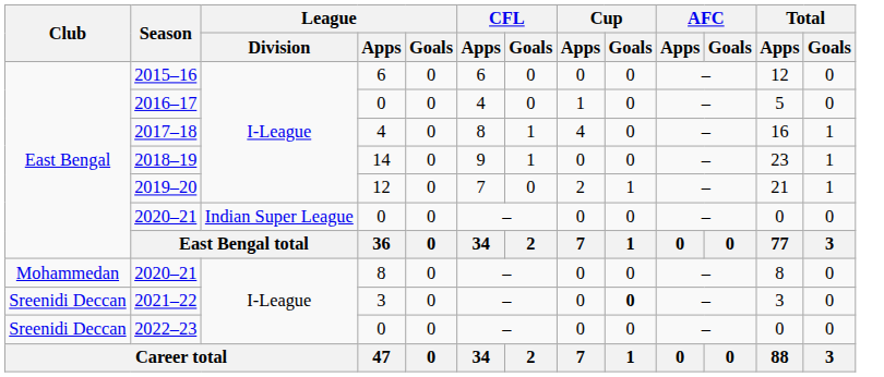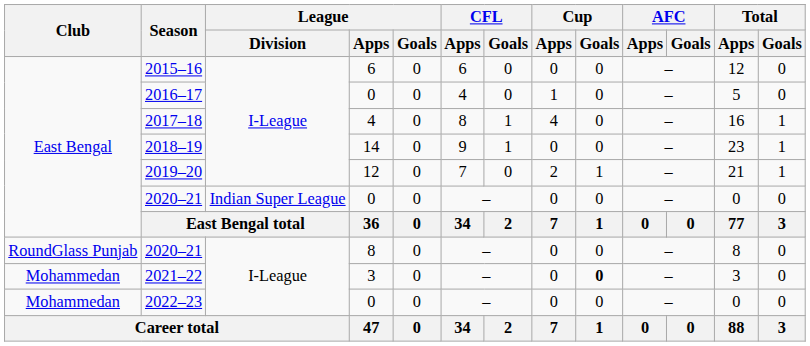2020–21 / 8 | Club: Mohammedan -> RoundGlass Punjab
2021–22 | Club: Sreenidi Deccan -> Mohammedan
2022–23 | Club: Sreenidi Deccan -> Mohammedan
